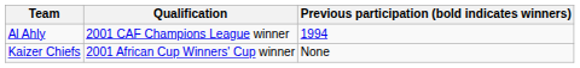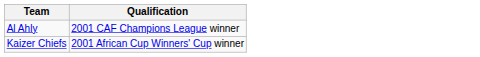- column: Previous participation (bold indicates winners) | 1994 | None
